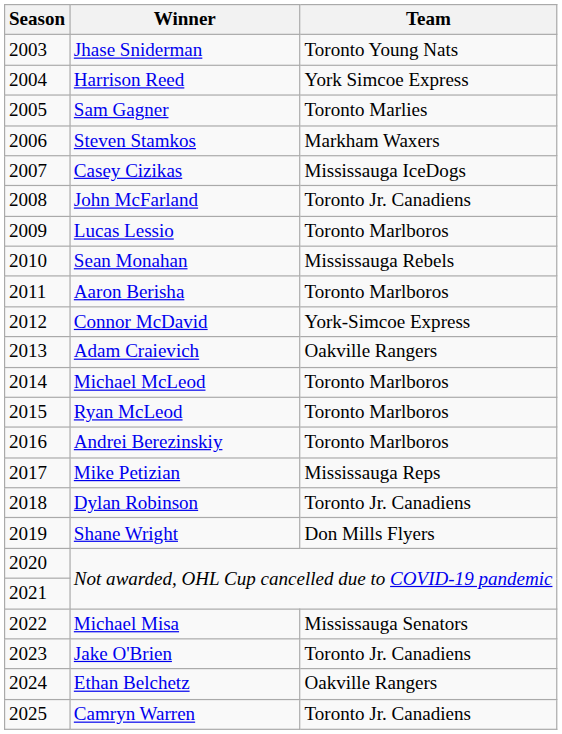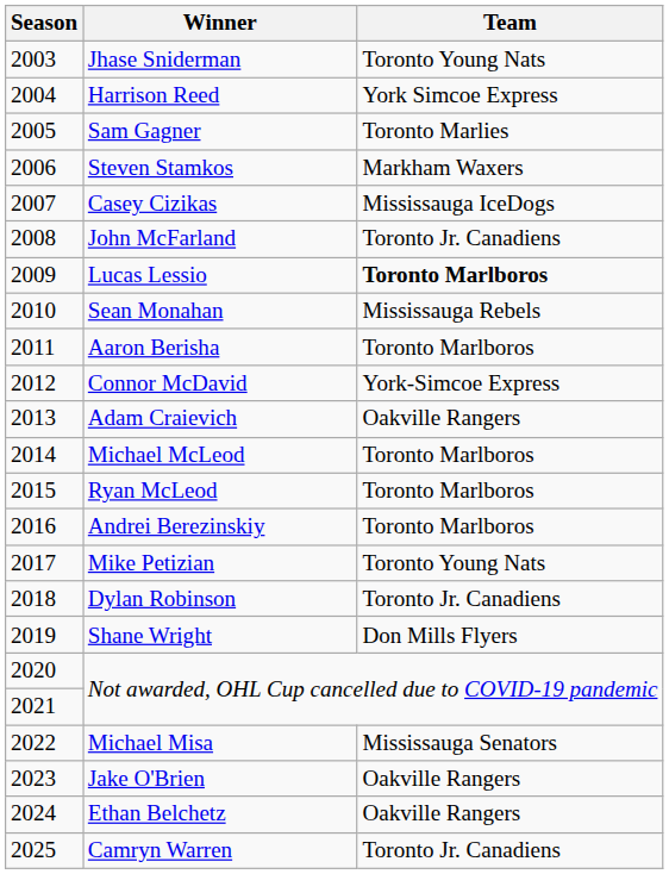Lucas Lessio | Team: normal -> bold
Mike Petizian | Team: Mississauga Reps -> Toronto Young Nats
Jake O'Brien | Team: Toronto Jr. Canadiens -> Oakville Rangers
